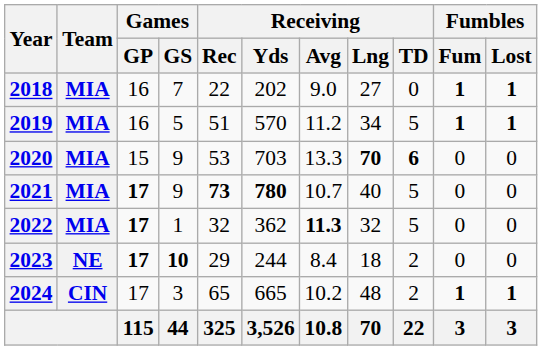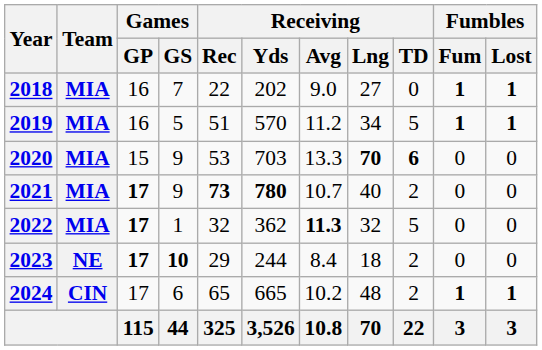2021 | Receiving / TD: 5 -> 2
2024 | Games / GS: 3 -> 6
